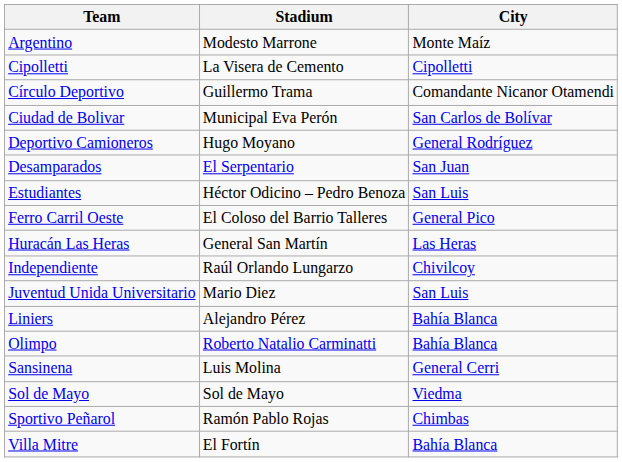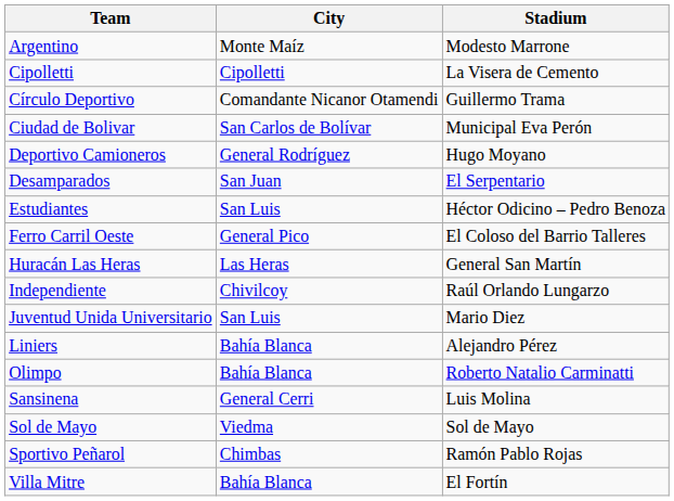columns swapped: City <-> Stadium
